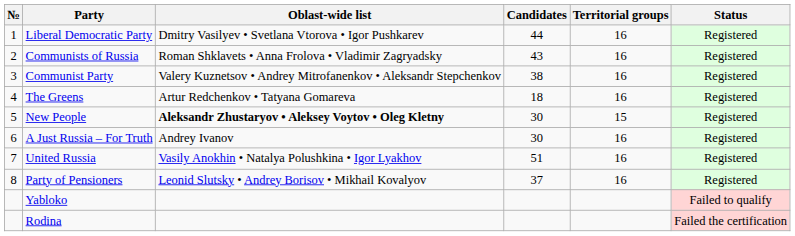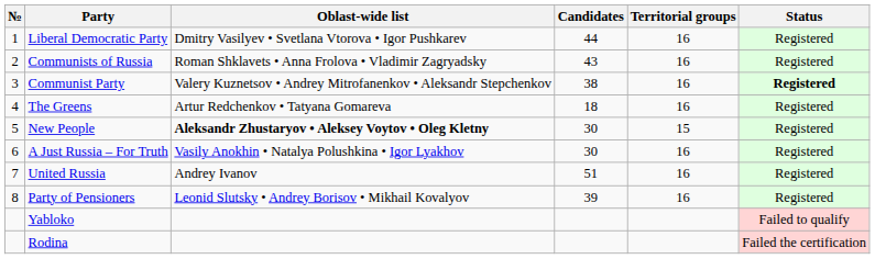Communist Party | Status: normal -> bold
A Just Russia – For Truth | Oblast-wide list: Andrey Ivanov -> Vasily Anokhin • Natalya Polushkina • Igor Lyakhov
United Russia | Oblast-wide list: Vasily Anokhin • Natalya Polushkina • Igor Lyakhov -> Andrey Ivanov
Party of Pensioners | Candidates: 37 -> 39
